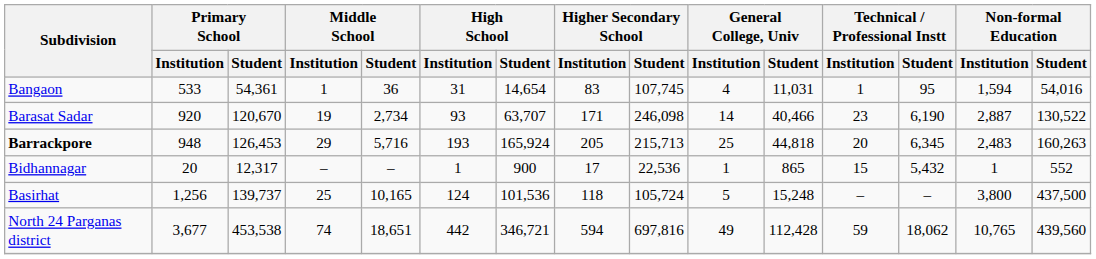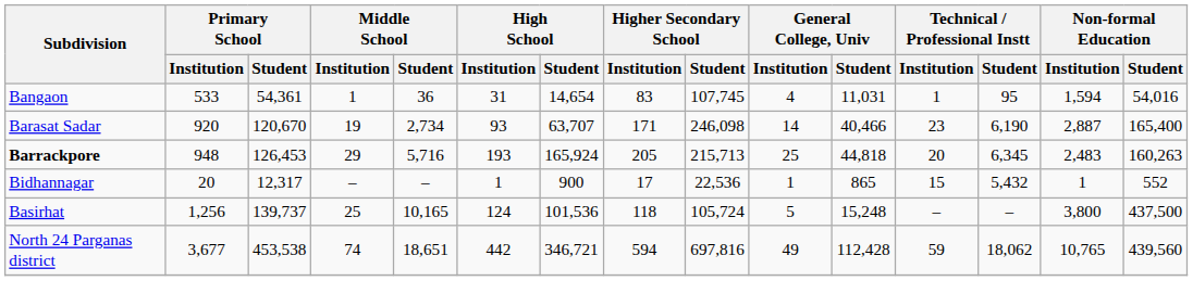Barasat Sadar | Non-formal Education / Student: 130,522 -> 165,400
